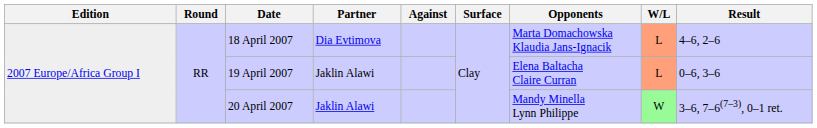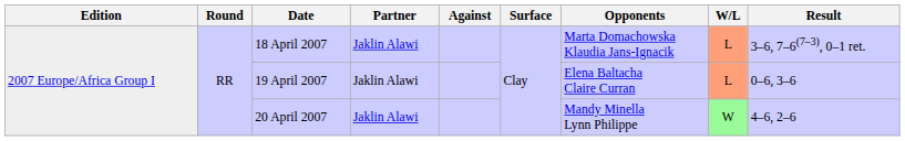18 April 2007 | Partner: Dia Evtimova -> Jaklin Alawi
18 April 2007 | Result: 4–6, 2–6 -> 3–6, 7–6(7–3), 0–1 ret.
20 April 2007 | Result: 3–6, 7–6(7–3), 0–1 ret. -> 4–6, 2–6
